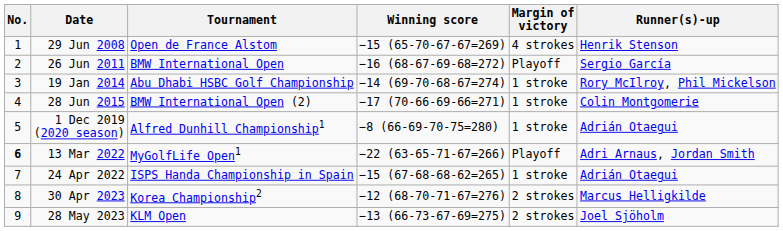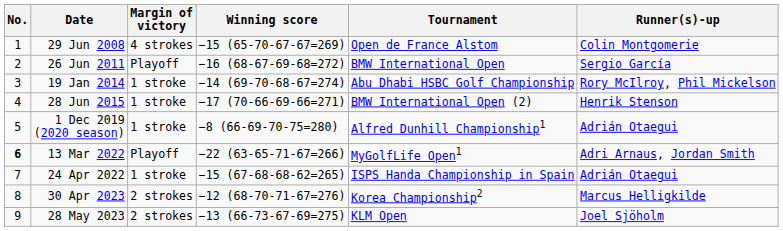columns swapped: Tournament <-> Margin of victory
29 Jun 2008 | Runner(s)-up: Henrik Stenson -> Colin Montgomerie
28 Jun 2015 | Runner(s)-up: Colin Montgomerie -> Henrik Stenson
